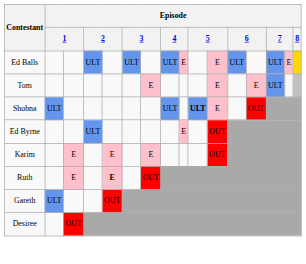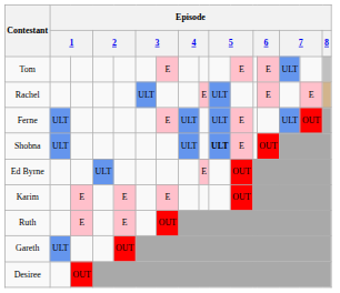- row: Ed Balls | ULT | ULT | ULT | E | E | ULT | ULT | E
+ row: Rachel | ULT | E | ULT | E | E
+ row: Ferne | ULT | E | ULT | ULT | E | ULT | OUT
Ruth | column 5: bold -> normal
